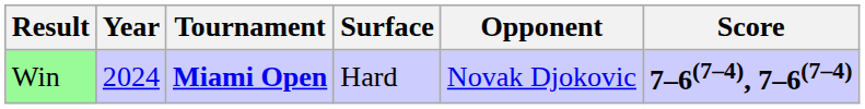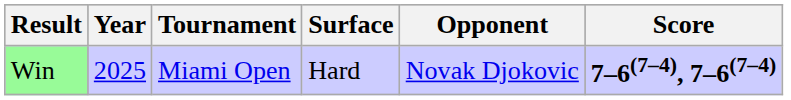Win | Year: 2024 -> 2025
Win | Tournament: bold -> normal
